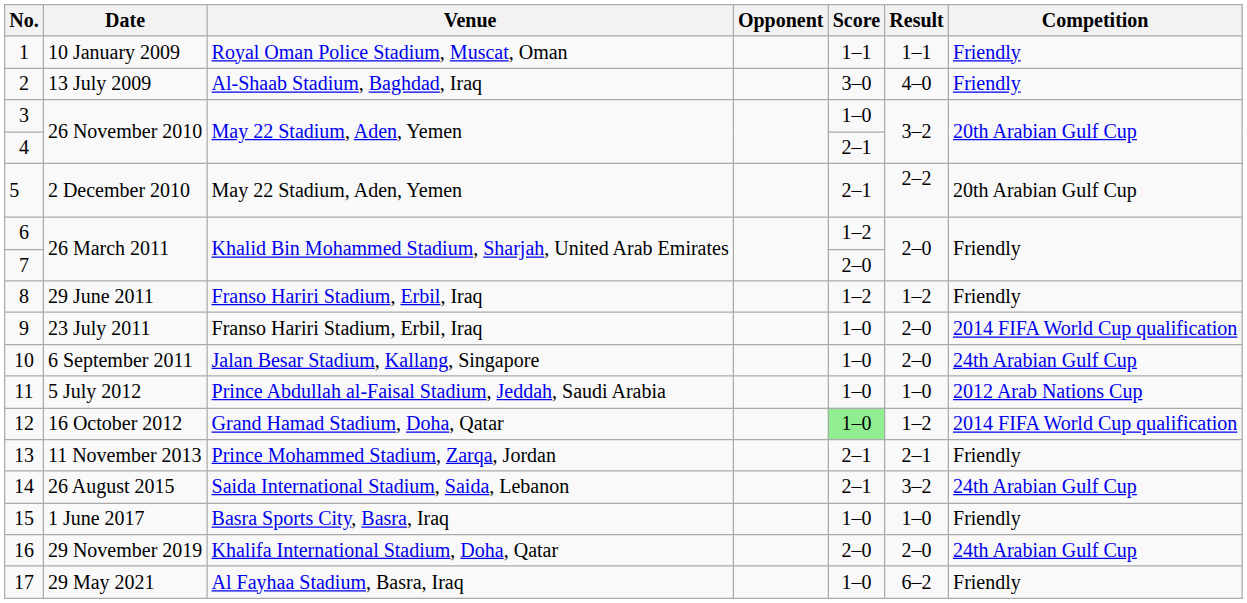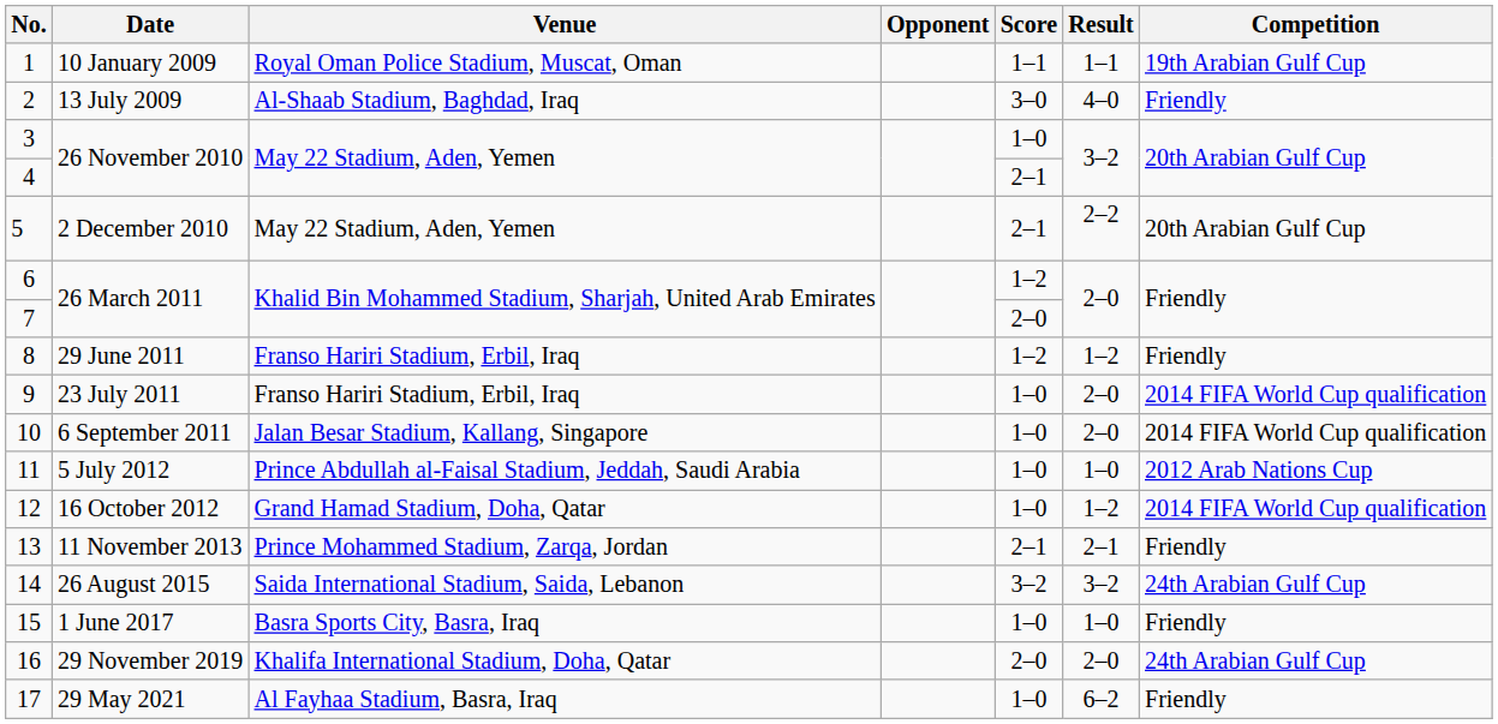1 | Competition: Friendly -> 19th Arabian Gulf Cup
10 | Competition: 24th Arabian Gulf Cup -> 2014 FIFA World Cup qualification
12 | Score: lightgreen background -> no background
14 | Score: 2–1 -> 3–2
